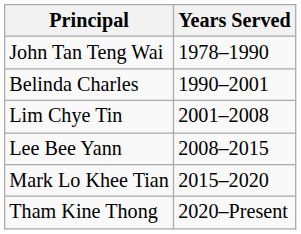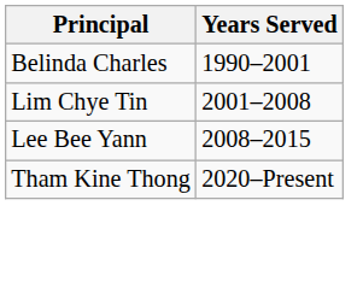- row: John Tan Teng Wai | 1978–1990
- row: Mark Lo Khee Tian | 2015–2020
